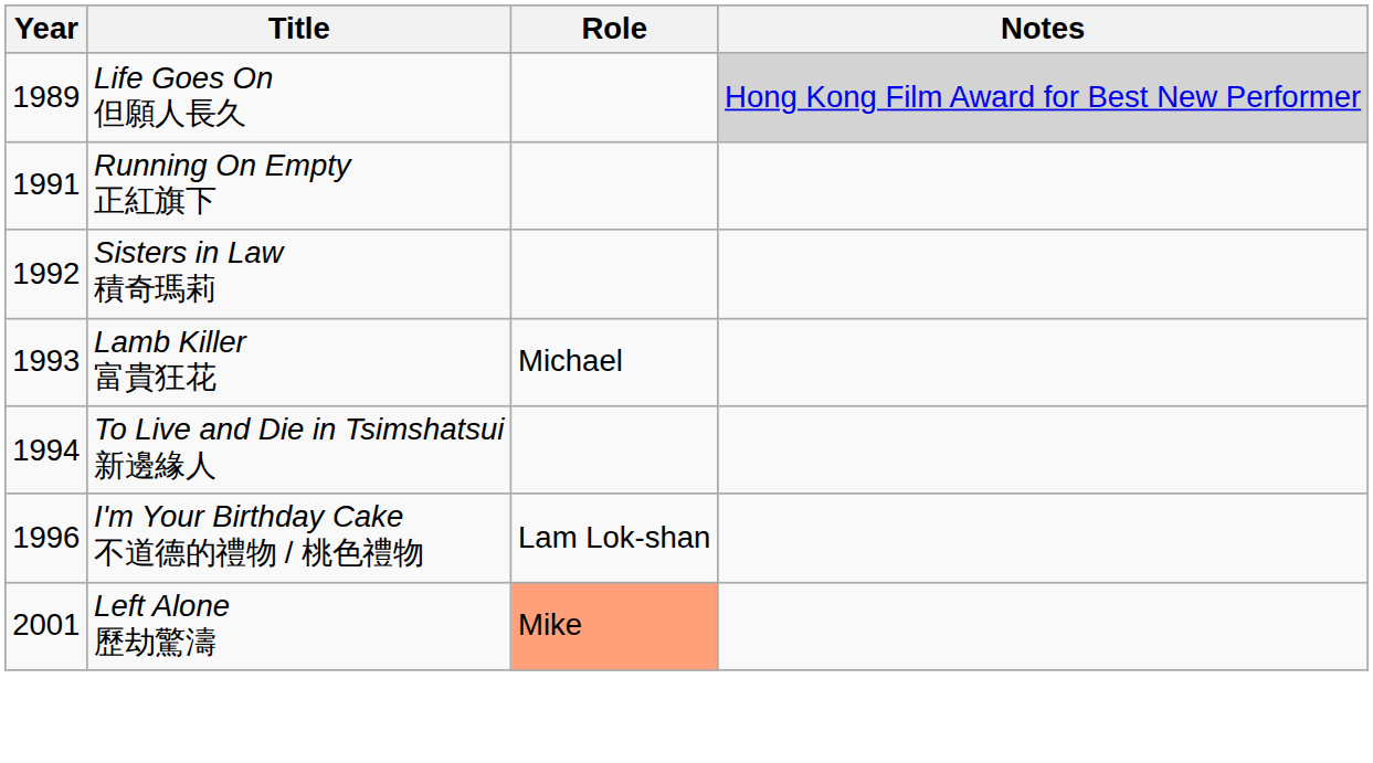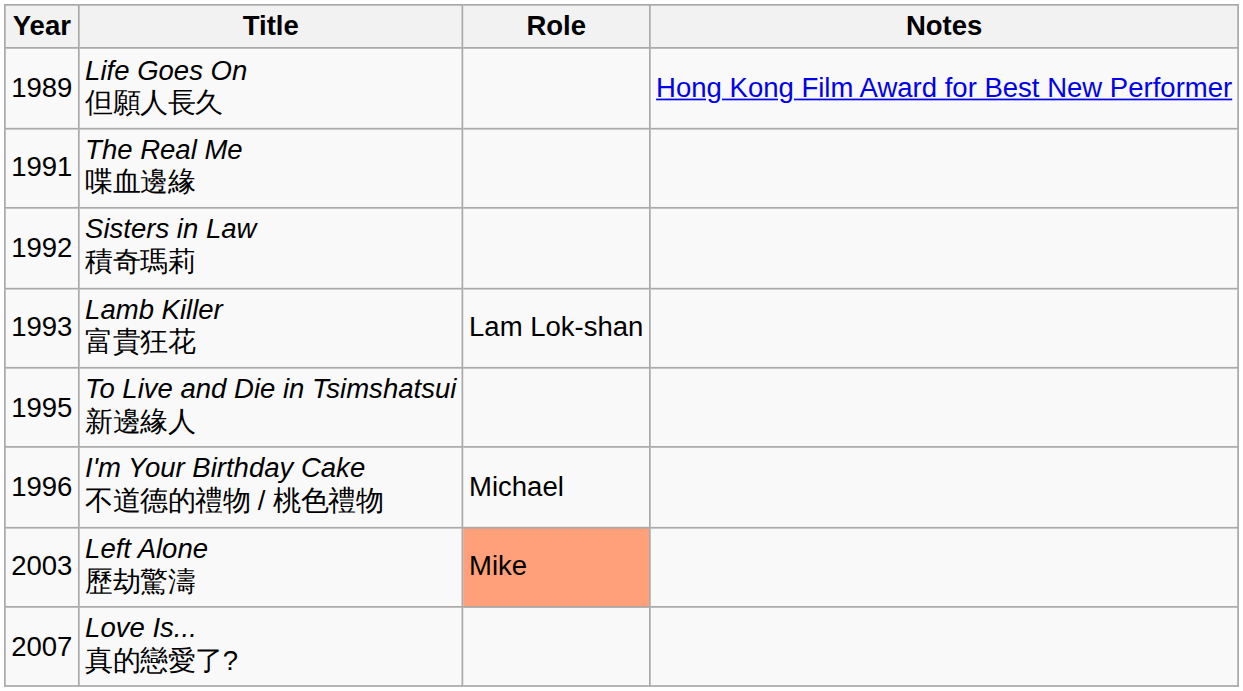Life Goes On 但願人長久 | Notes: lightgrey background -> no background
+ row: 1991 | The Real Me 喋血邊緣
- row: 1991 | Running On Empty 正紅旗下
Lamb Killer 富貴狂花 | Role: Michael -> Lam Lok-shan
To Live and Die in Tsimshatsui 新邊緣人 | Year: 1994 -> 1995
I'm Your Birthday Cake 不道德的禮物 / 桃色禮物 | Role: Lam Lok-shan -> Michael
Left Alone 歷劫驚濤 | Year: 2001 -> 2003
+ row: 2007 | Love Is... 真的戀愛了?
